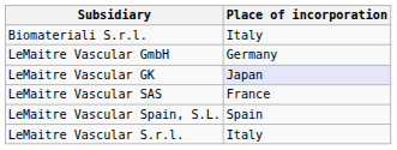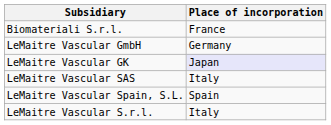Biomateriali S.r.l. | Place of incorporation: Italy -> France
LeMaitre Vascular SAS | Place of incorporation: France -> Italy
